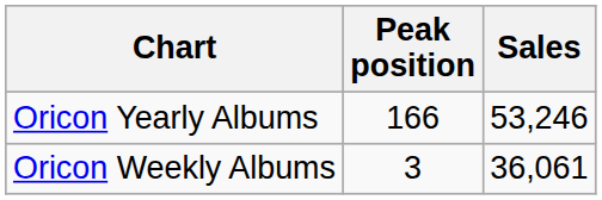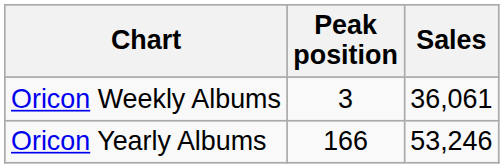rows swapped: Oricon Weekly Albums <-> Oricon Yearly Albums
